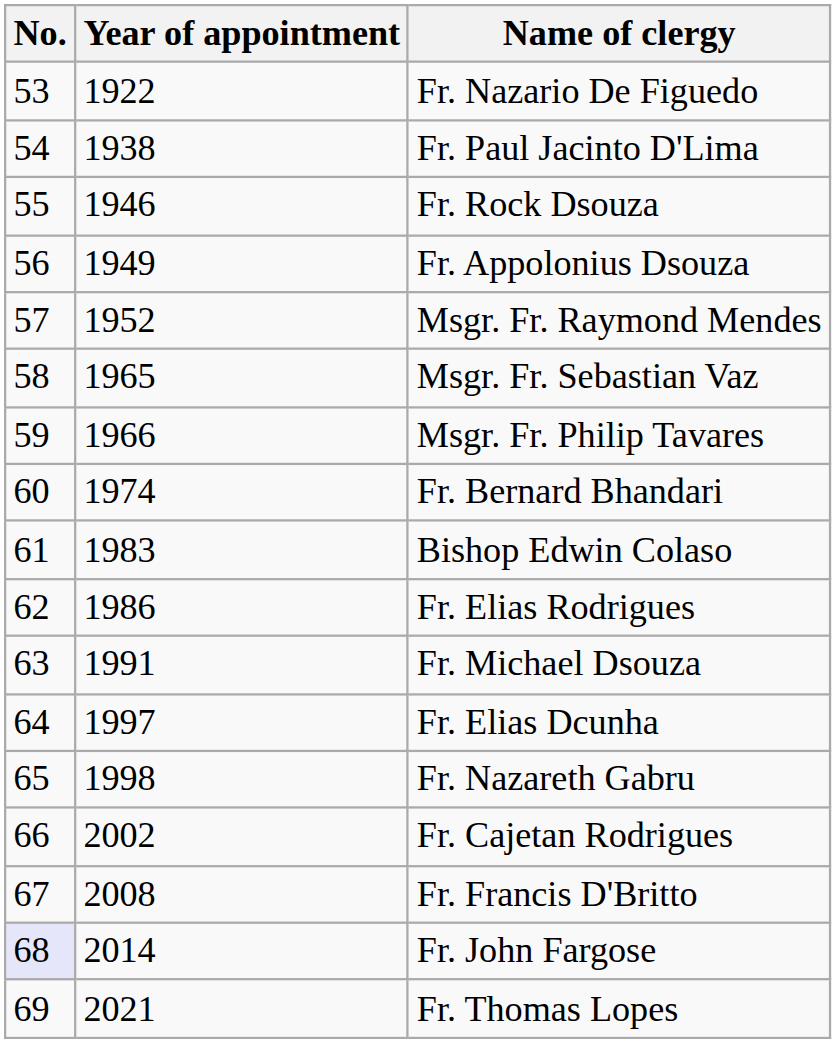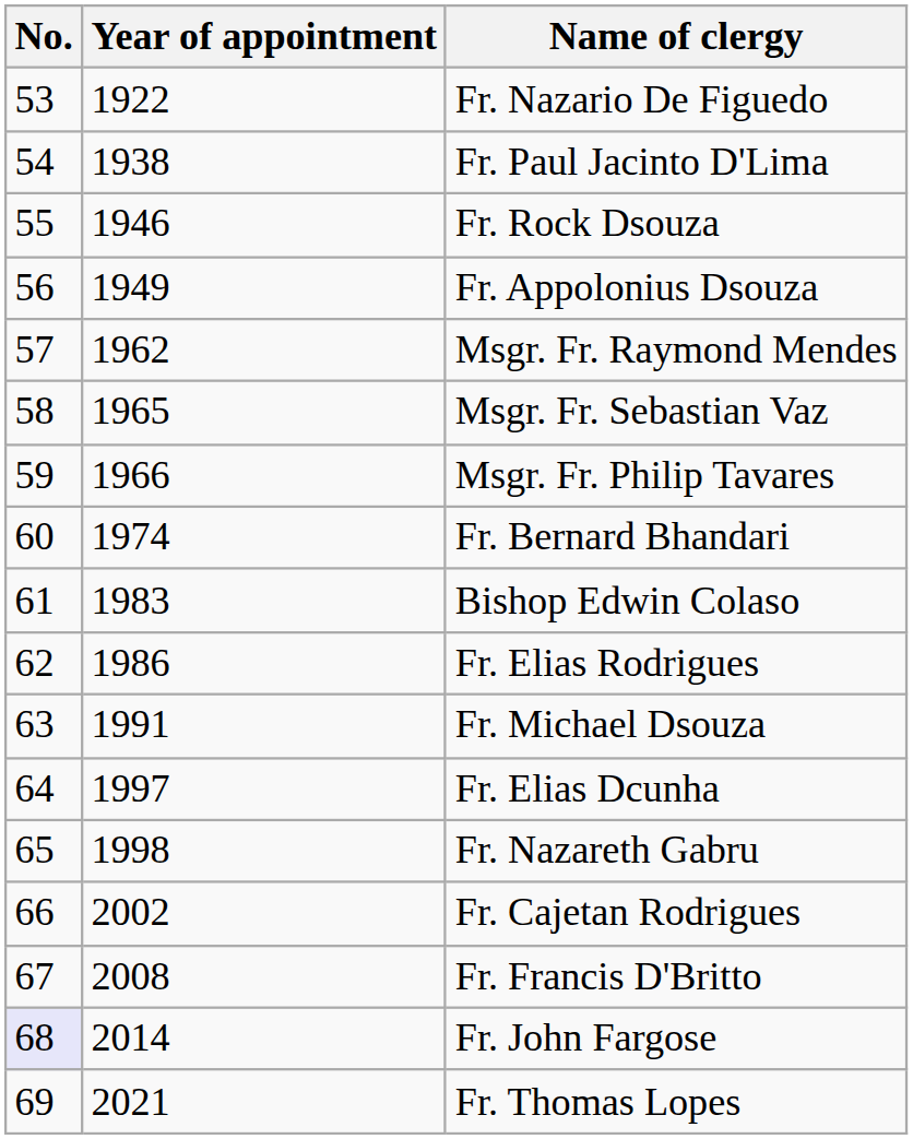Msgr. Fr. Raymond Mendes | Year of appointment: 1952 -> 1962
